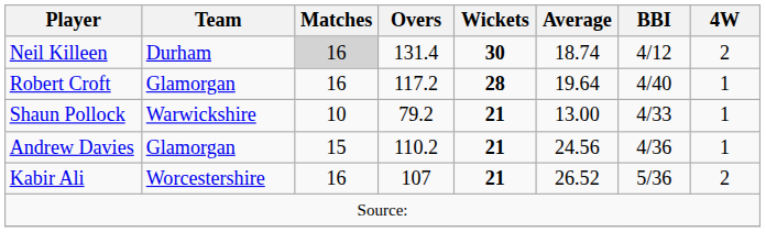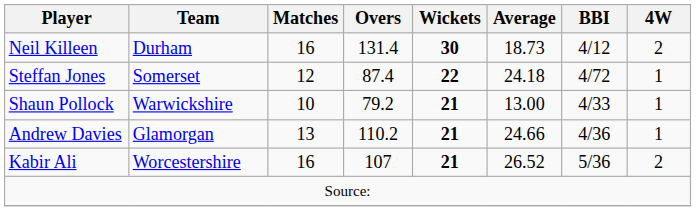Neil Killeen | Matches: lightgrey background -> no background
Neil Killeen | Average: 18.74 -> 18.73
- row: Robert Croft | Glamorgan | 16 | 117.2 | 28 | 19.64 | 4/40 | 1
+ row: Steffan Jones | Somerset | 12 | 87.4 | 22 | 24.18 | 4/72 | 1
Andrew Davies | Matches: 15 -> 13
Andrew Davies | Average: 24.56 -> 24.66
